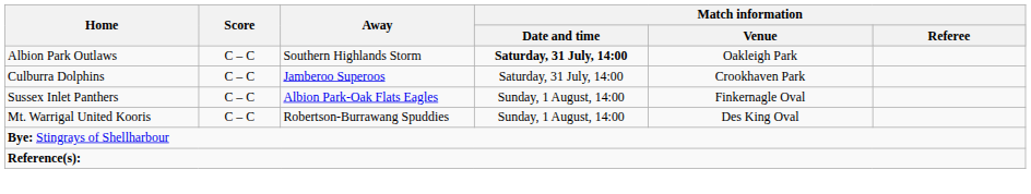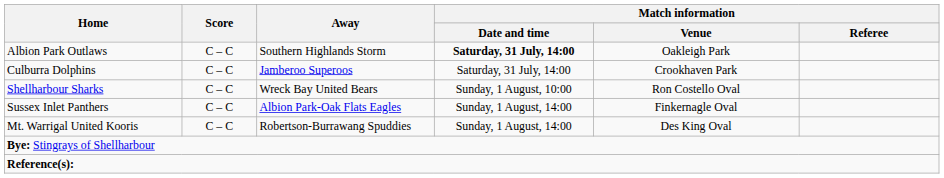+ row: Shellharbour Sharks | C – C | Wreck Bay United Bears | Sunday, 1 August, 10:00 | Ron Costello Oval
